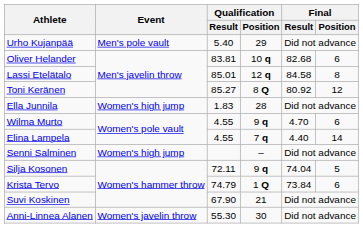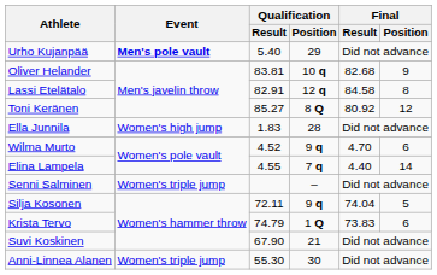Urho Kujanpää | Event: normal -> bold
Oliver Helander | Final / Position: 6 -> 9
Lassi Etelätalo | Qualification / Result: 85.01 -> 82.91
Wilma Murto | Qualification / Result: 4.55 -> 4.52
Senni Salminen | Event: Women's high jump -> Women's triple jump
Krista Tervo | Final / Result: 73.84 -> 73.83
Anni-Linnea Alanen | Event: Women's javelin throw -> Women's triple jump
